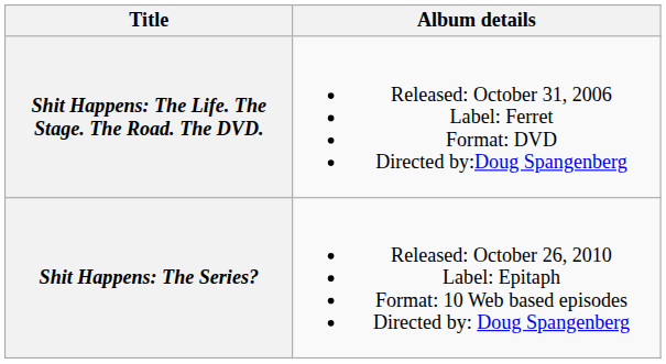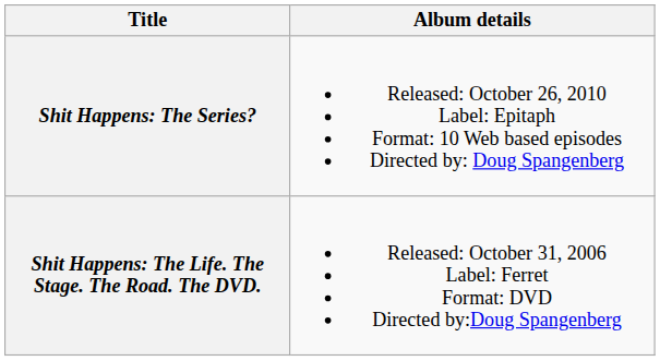rows swapped: Shit Happens: The Life. The Stage. The Road. The DVD. <-> Shit Happens: The Series?
